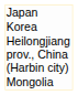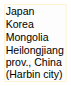rows swapped: Mongolia <-> Heilongjiang prov., China (Harbin city)
